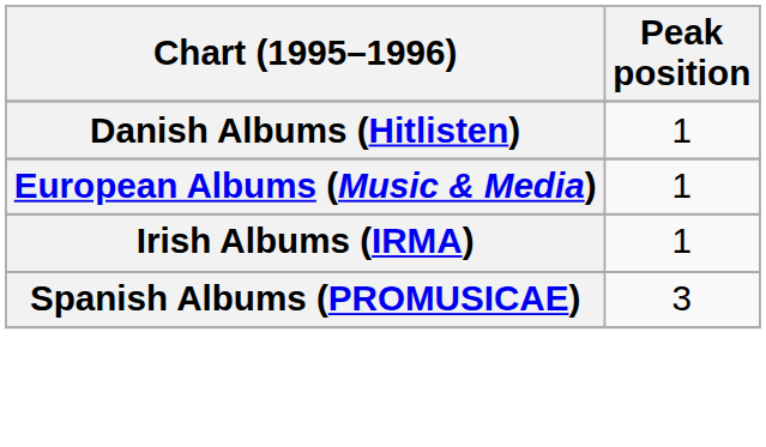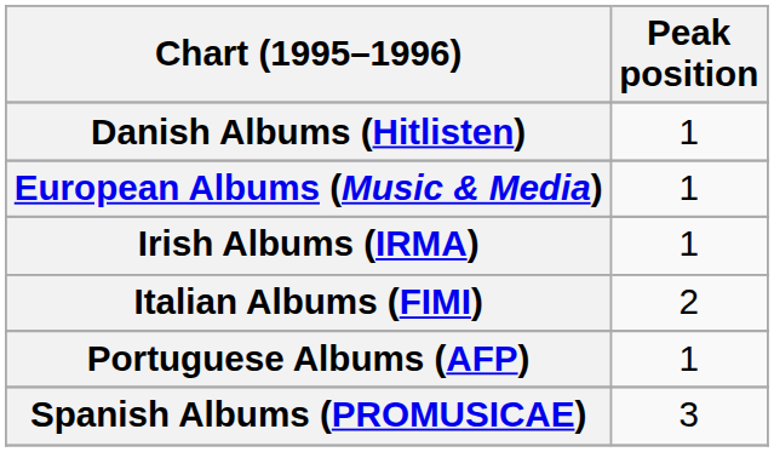+ row: Italian Albums (FIMI) | 2
+ row: Portuguese Albums (AFP) | 1
